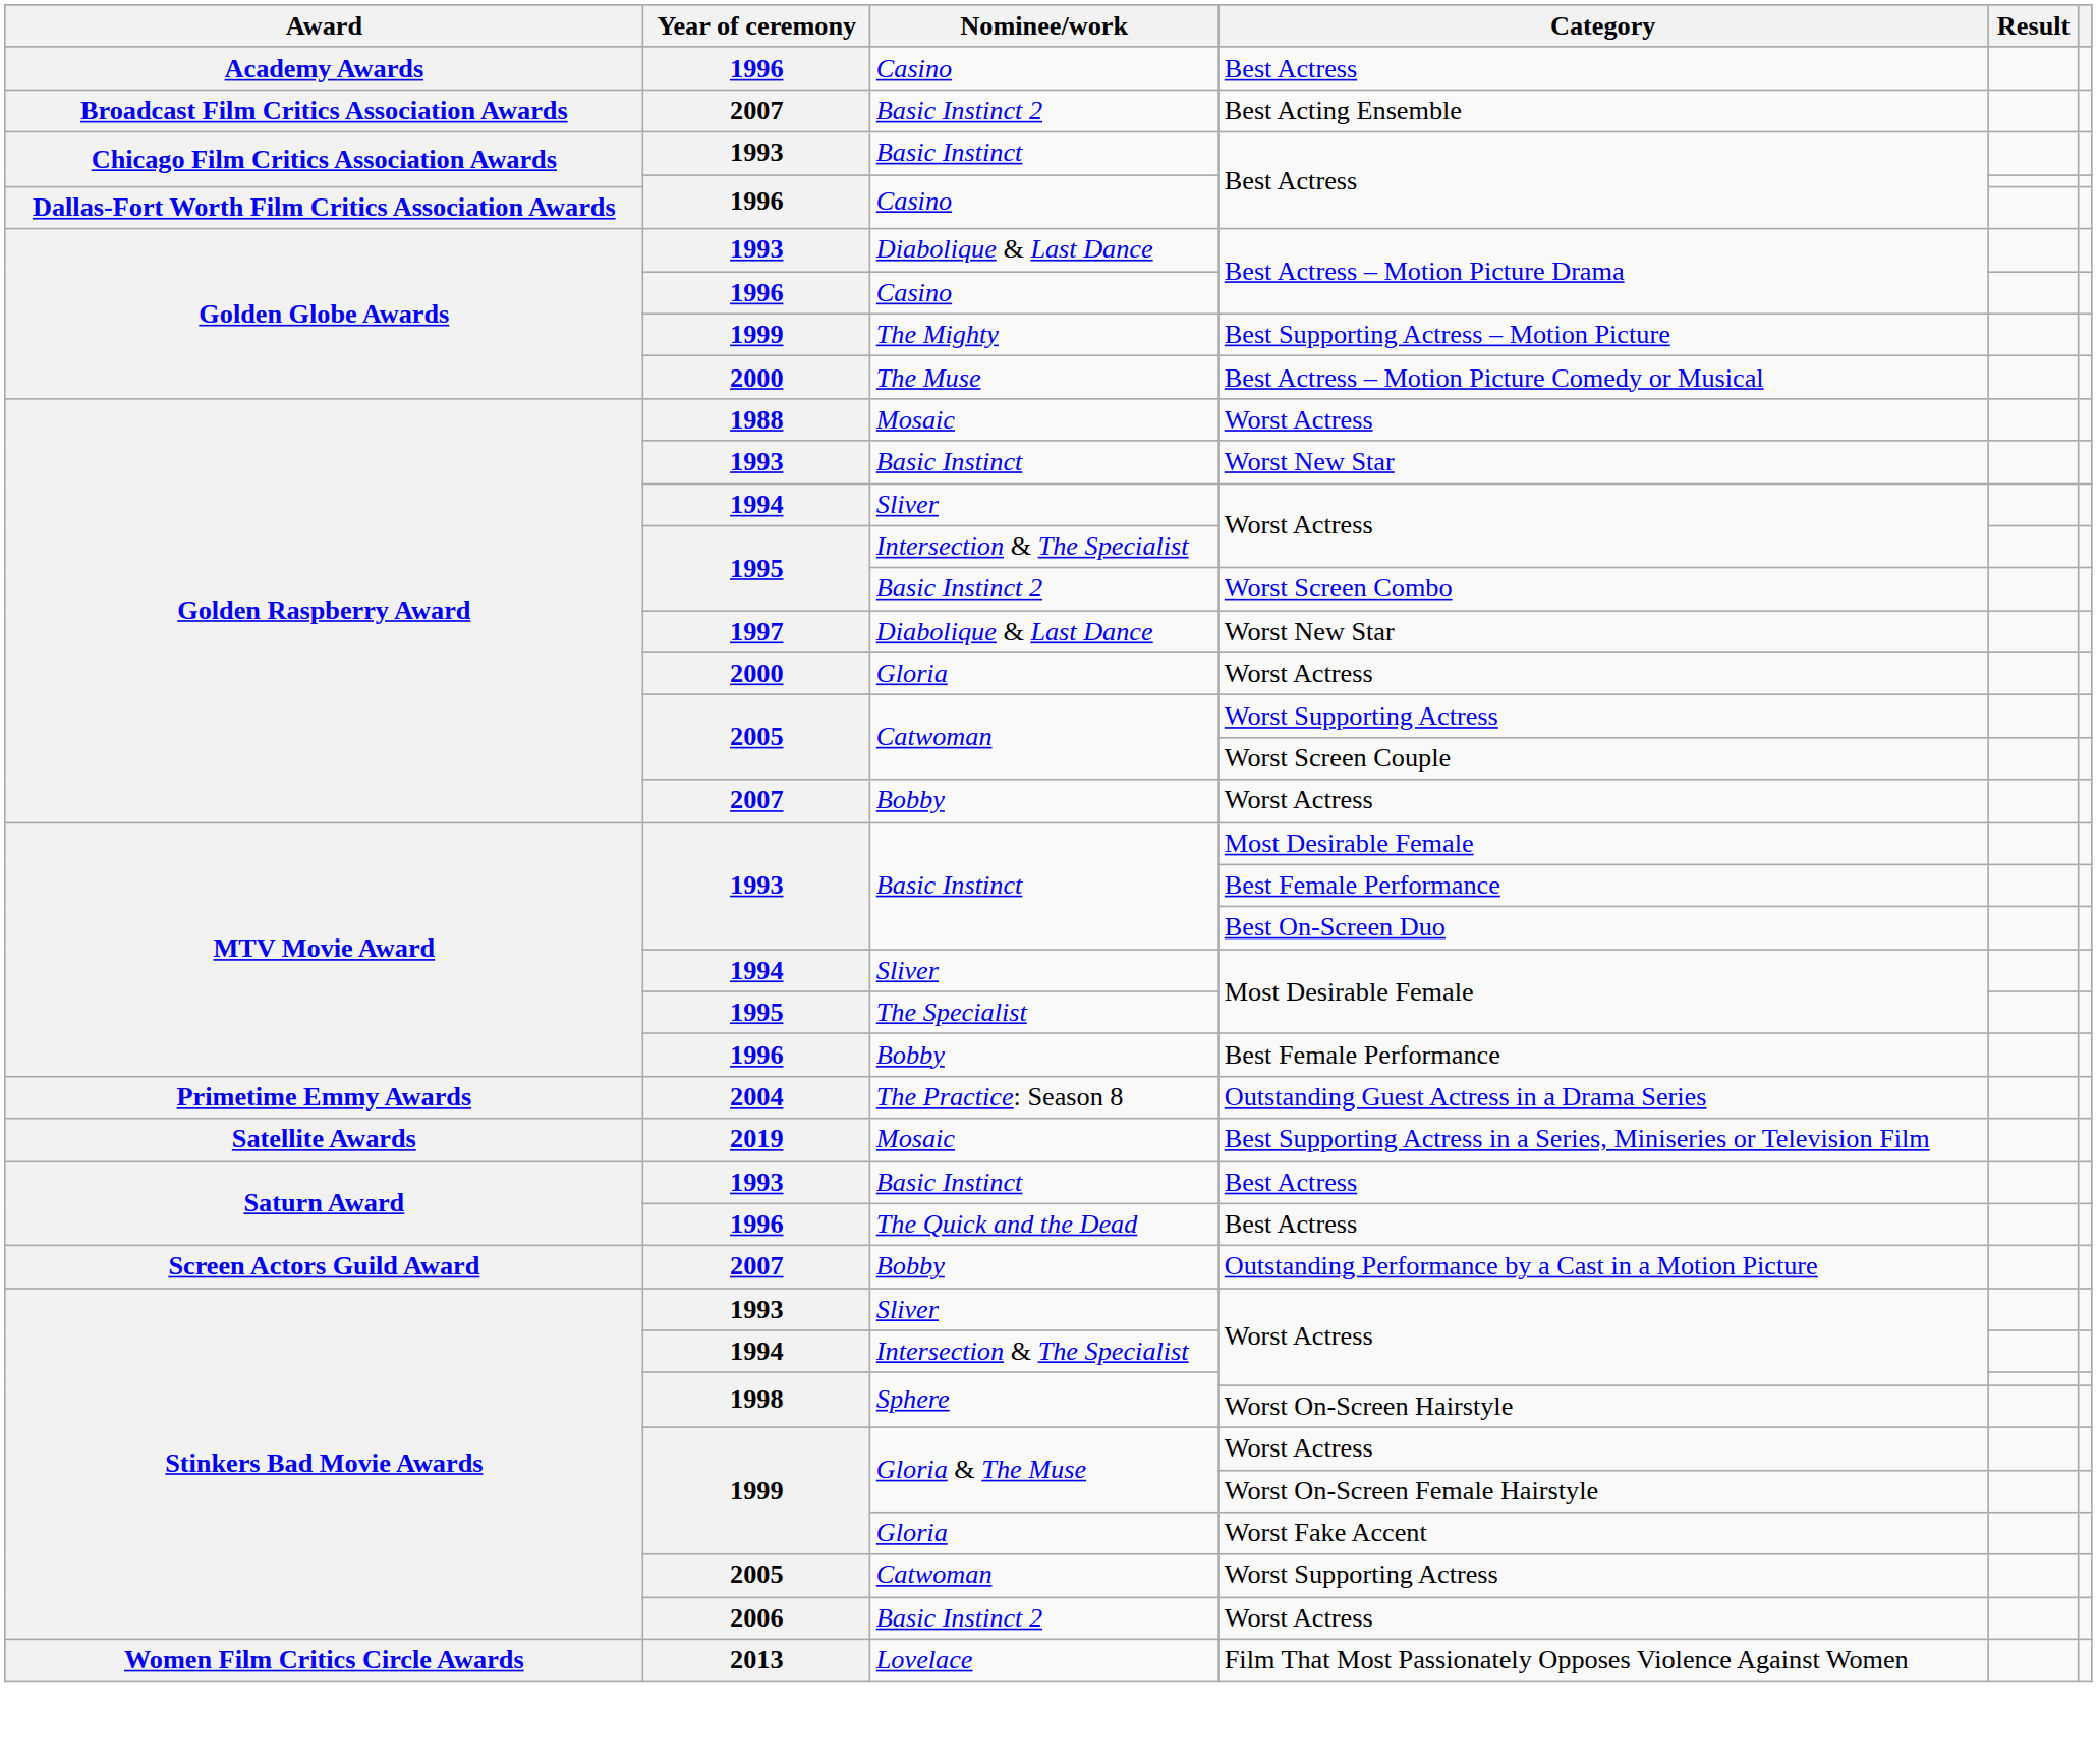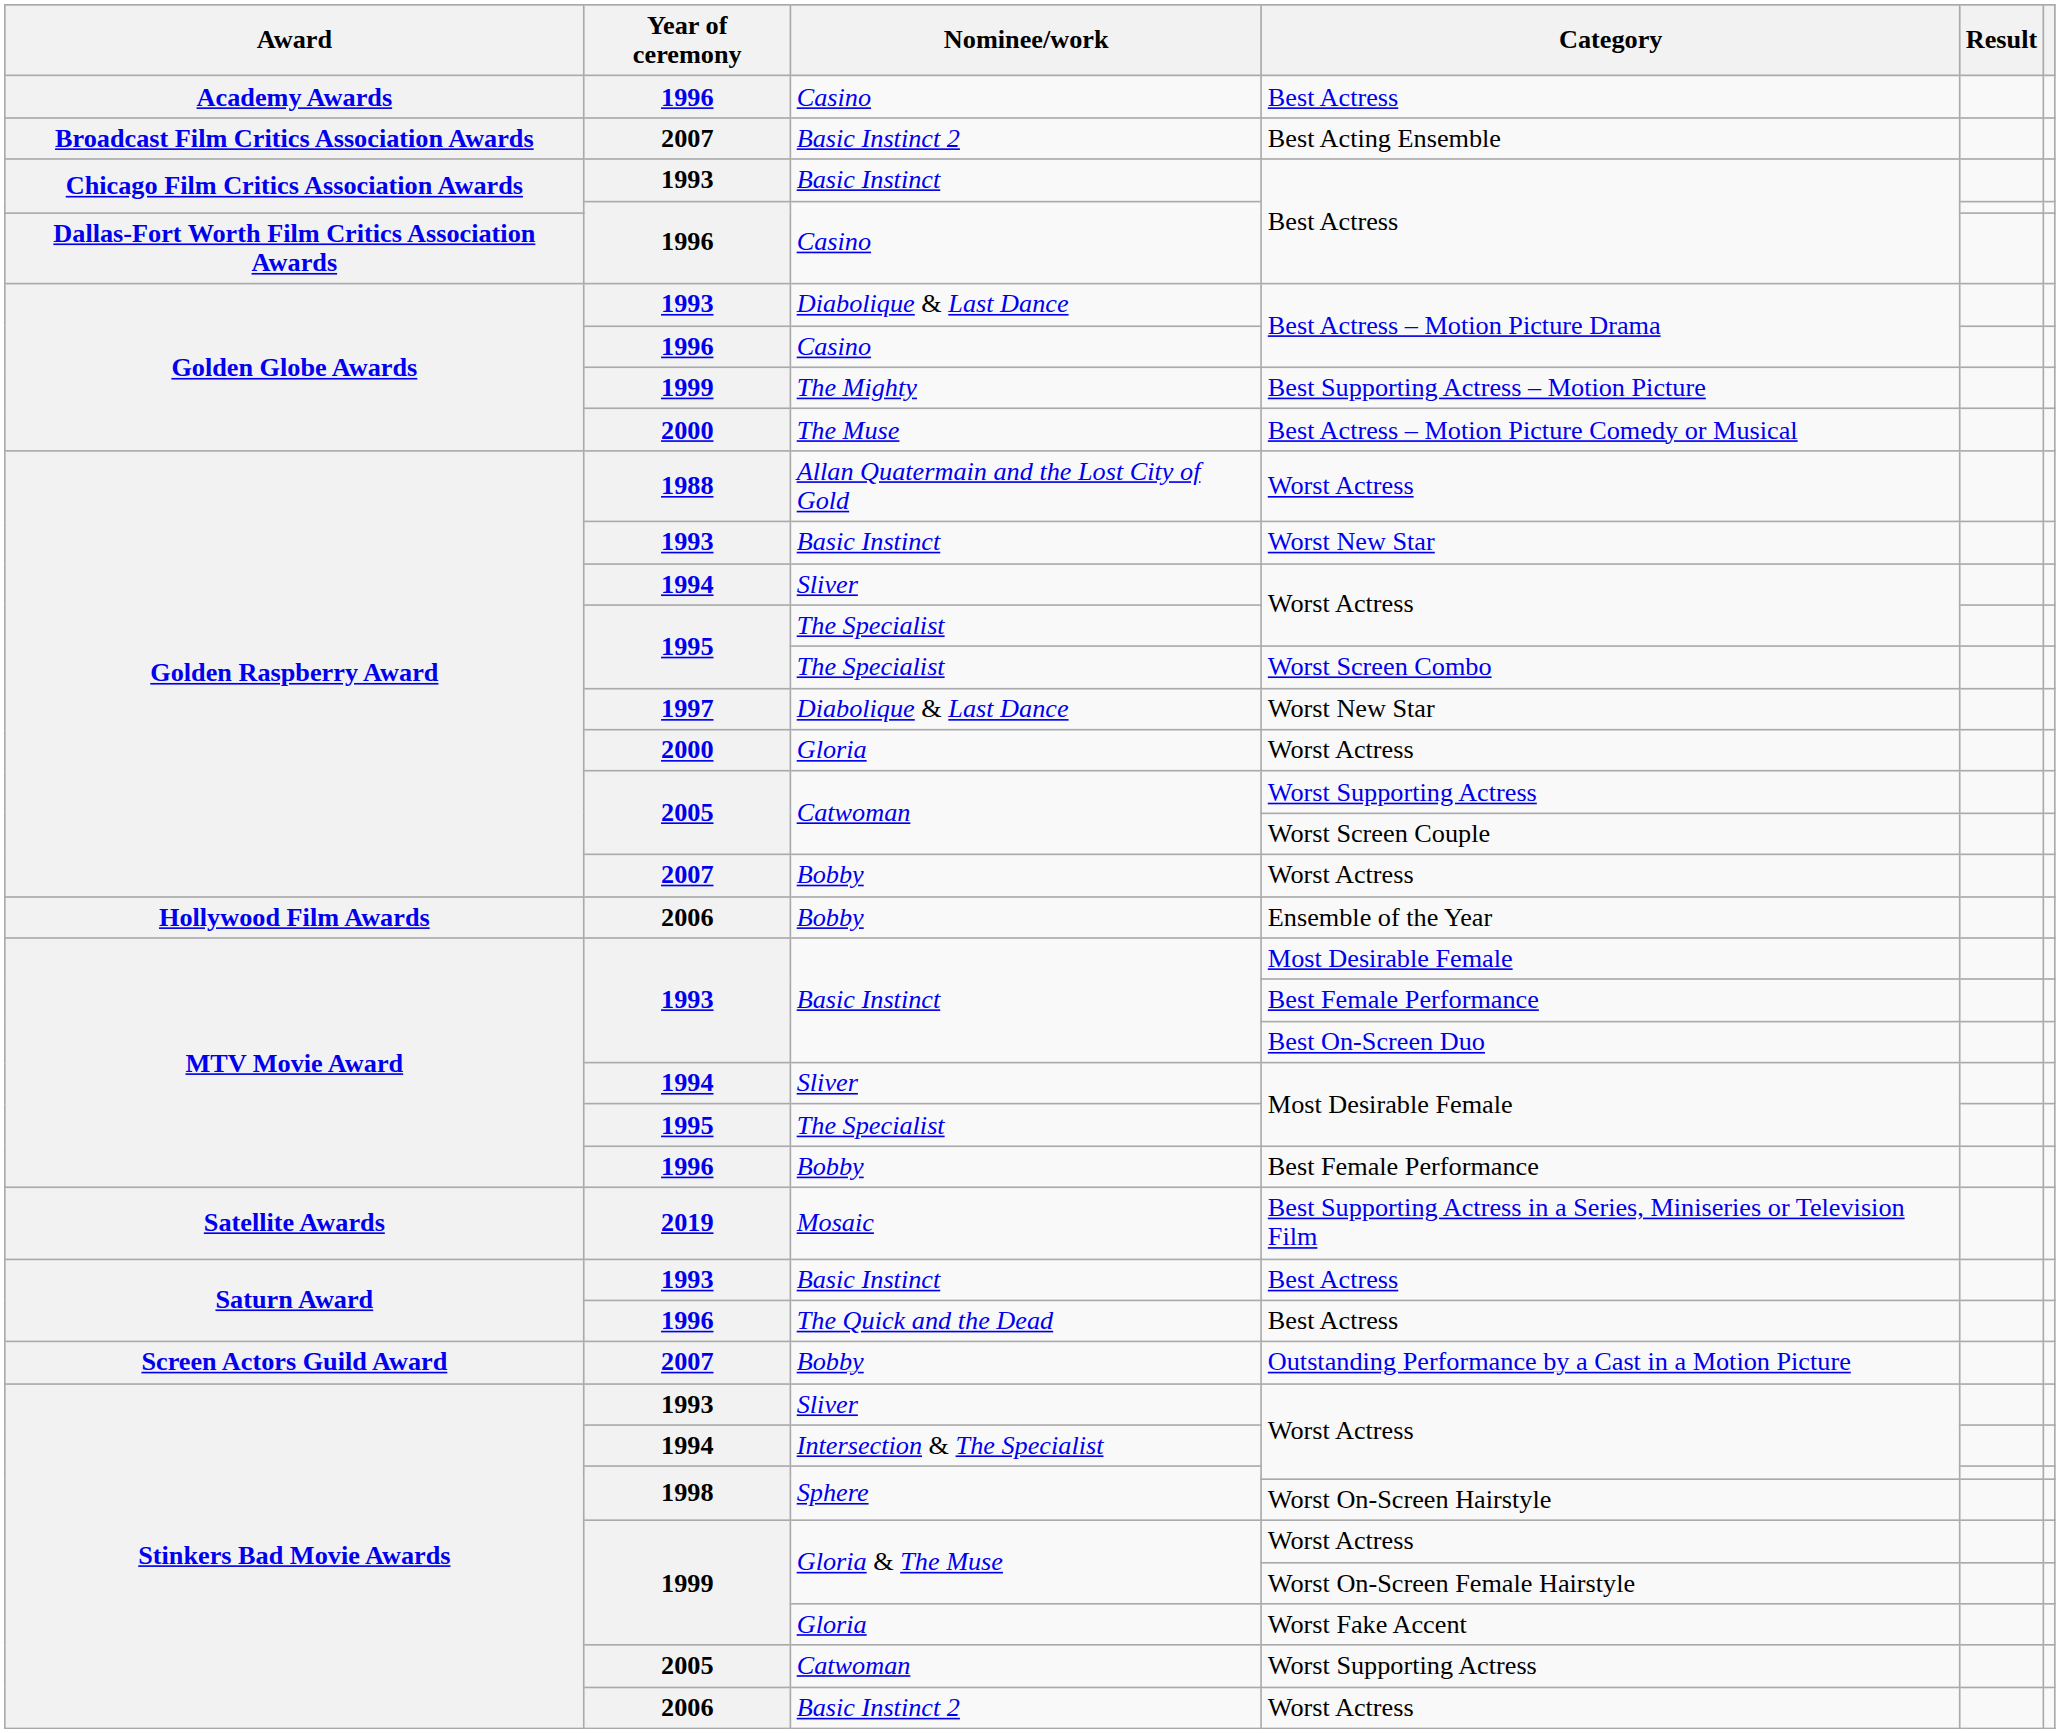1988 / Worst Actress | Nominee/work: Mosaic -> Allan Quatermain and the Lost City of Gold
1995 / Worst Actress | Nominee/work: Intersection & The Specialist -> The Specialist
Worst Screen Combo | Nominee/work: Basic Instinct 2 -> The Specialist
+ row: Hollywood Film Awards | 2006 | Bobby | Ensemble of the Year
- row: Primetime Emmy Awards | 2004 | The Practice: Season 8 | Outstanding Guest Actress in a Drama Series
- row: Women Film Critics Circle Awards | 2013 | Lovelace | Film That Most Passionately Opposes Violence Against Women
